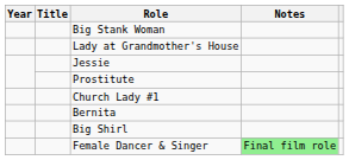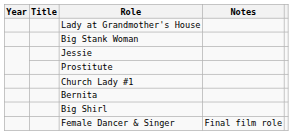rows swapped: Lady at Grandmother's House <-> Big Stank Woman
Female Dancer & Singer | Notes: lightgreen background -> no background
